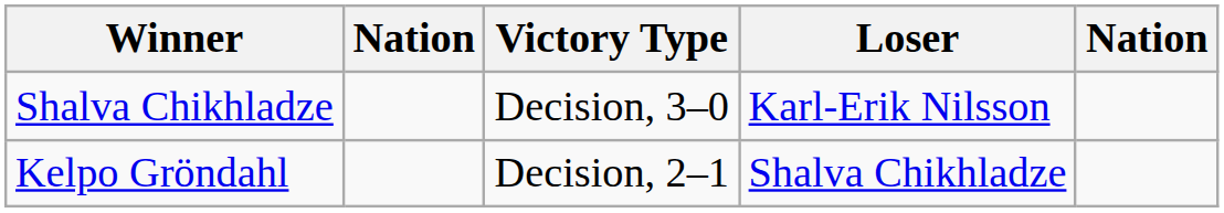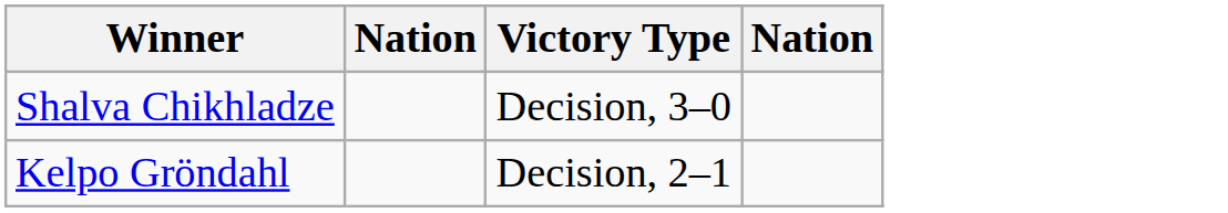- column: Loser | Karl-Erik Nilsson | Shalva Chikhladze
